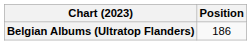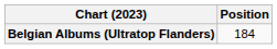Belgian Albums (Ultratop Flanders) | Position: 186 -> 184
